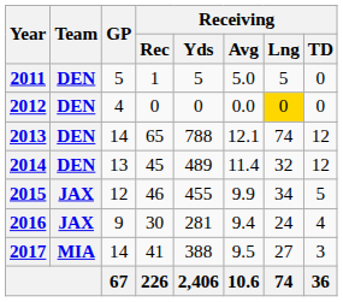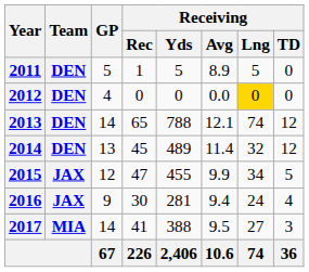2011 | Receiving / Avg: 5.0 -> 8.9
2015 | Receiving / Rec: 46 -> 47
